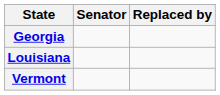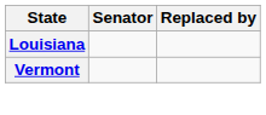- row: Georgia
